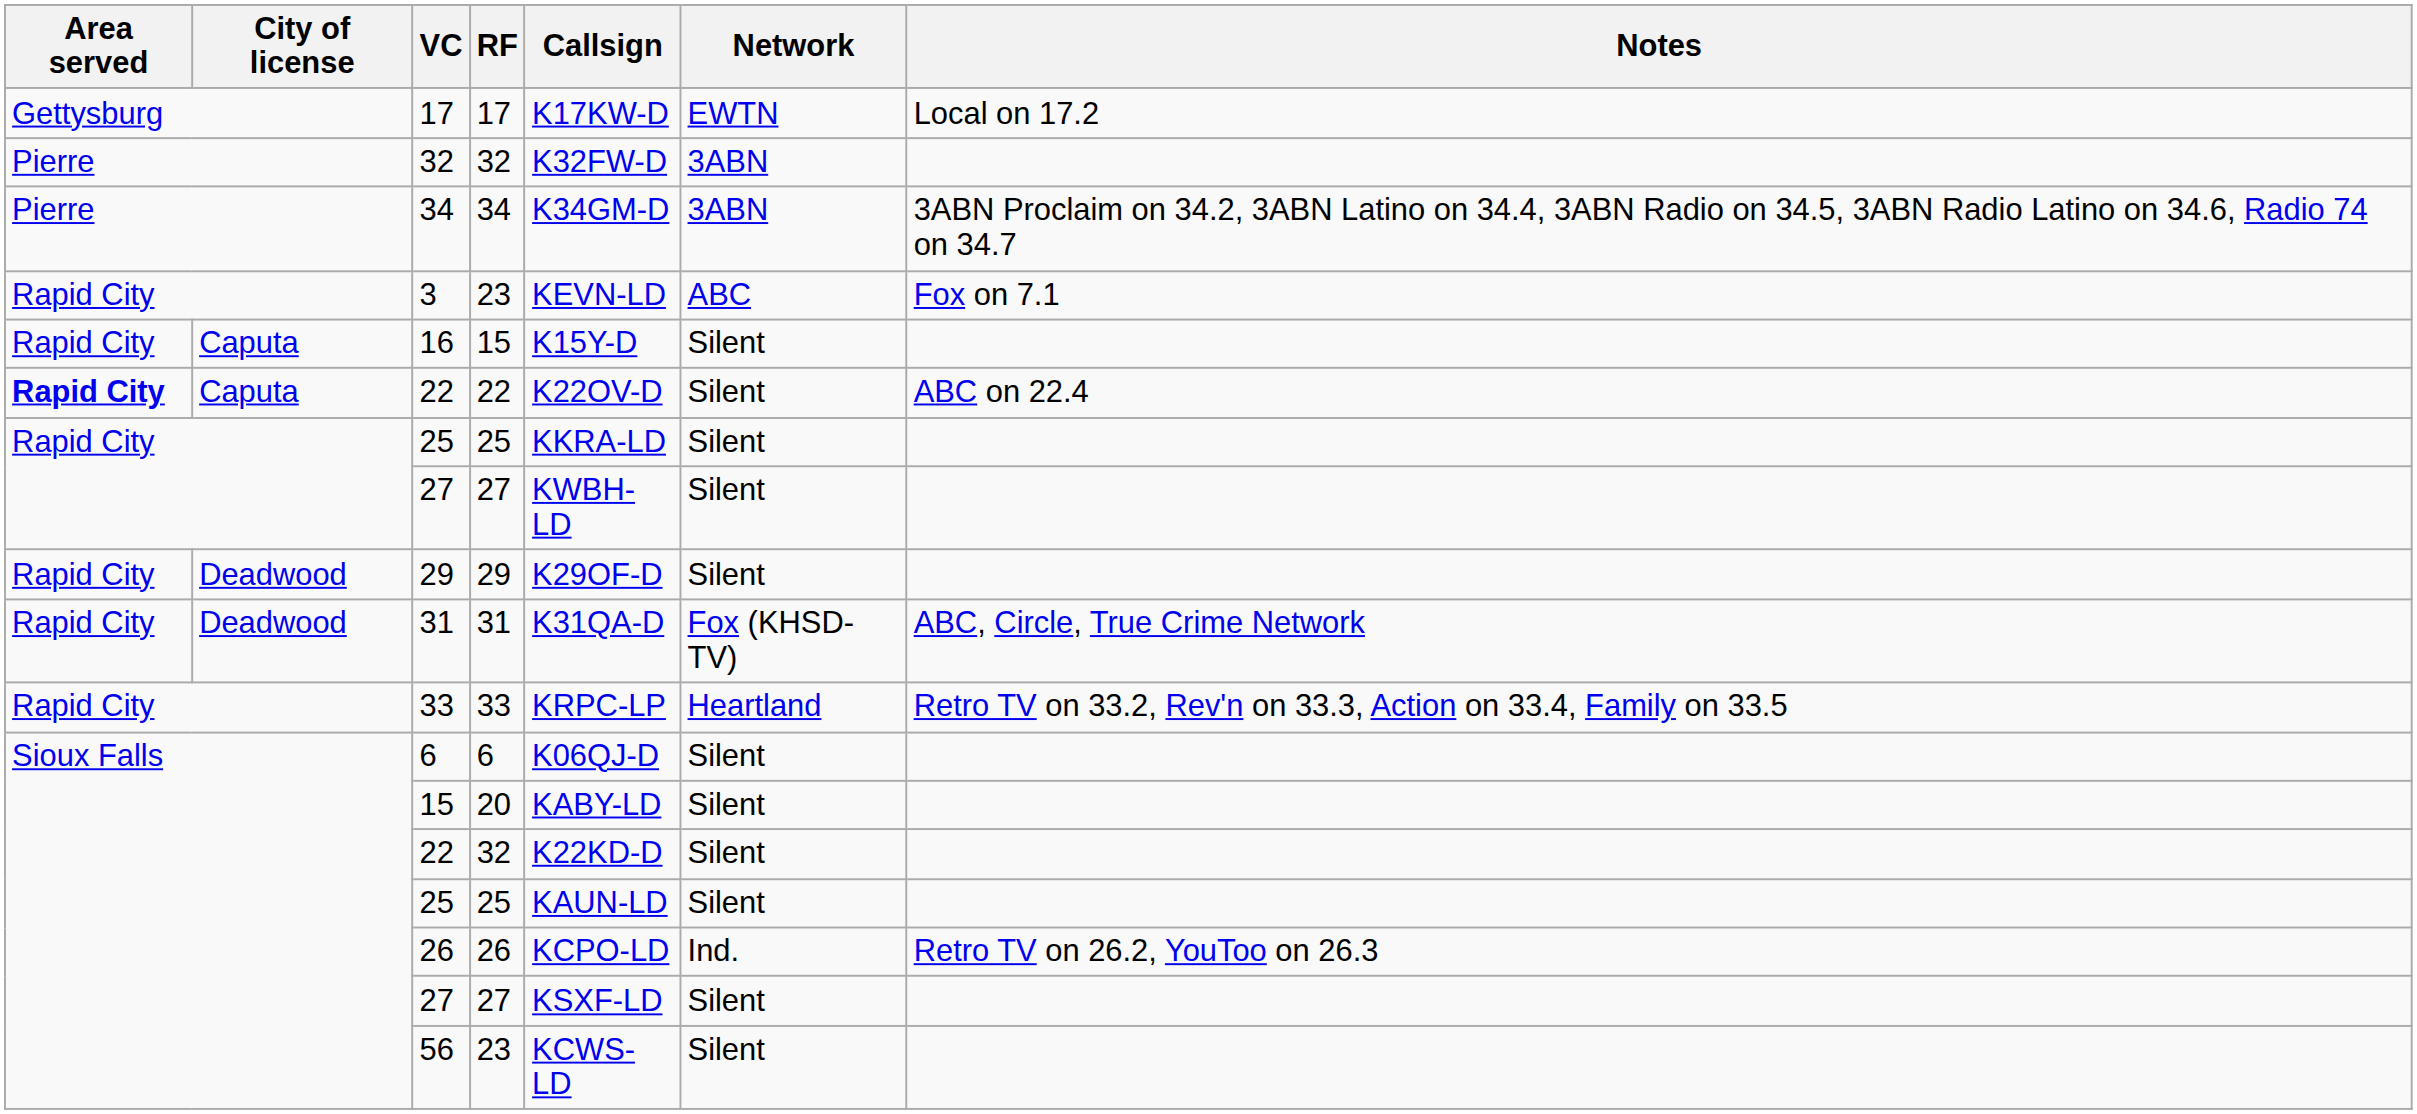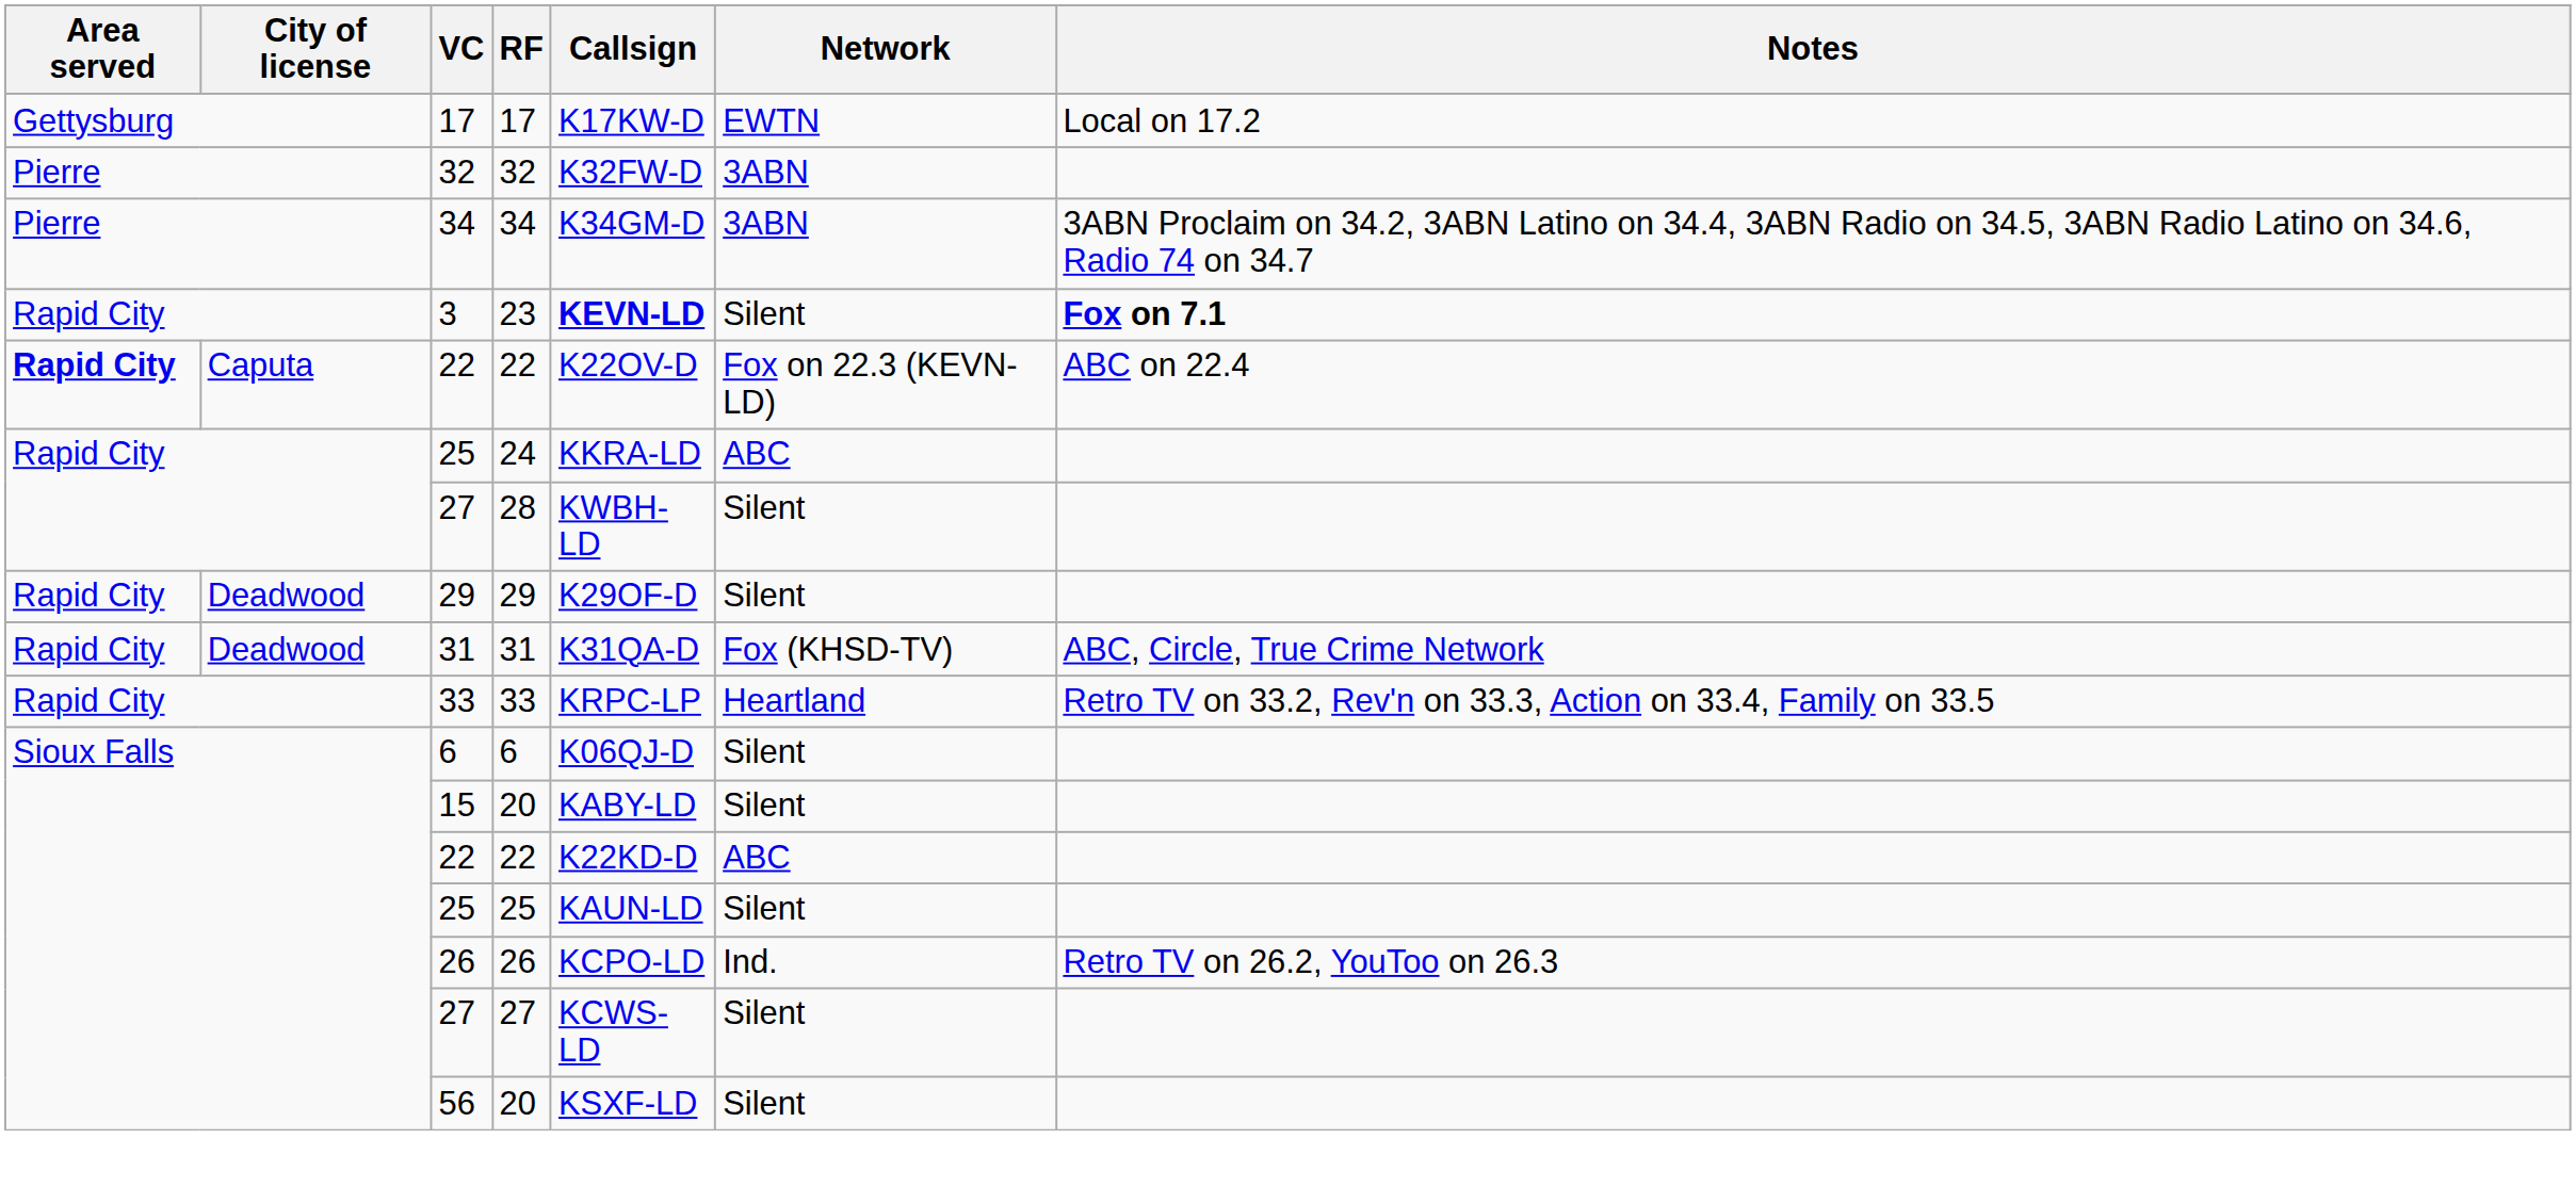3 | Callsign: normal -> bold
3 | Network: ABC -> Silent
3 | Notes: normal -> bold
- row: Rapid City | Caputa | 16 | 15 | K15Y-D | Silent
Caputa / 22 | Network: Silent -> Fox on 22.3 (KEVN-LD)
Rapid City / 25 | RF: 25 -> 24
Rapid City / 25 | Network: Silent -> ABC
Rapid City / 27 | RF: 27 -> 28
Sioux Falls / 22 | RF: 32 -> 22
Sioux Falls / 22 | Network: Silent -> ABC
Sioux Falls / 27 | Callsign: KSXF-LD -> KCWS-LD
56 | RF: 23 -> 20
56 | Callsign: KCWS-LD -> KSXF-LD
